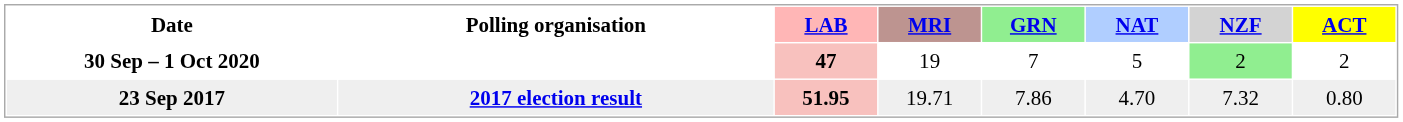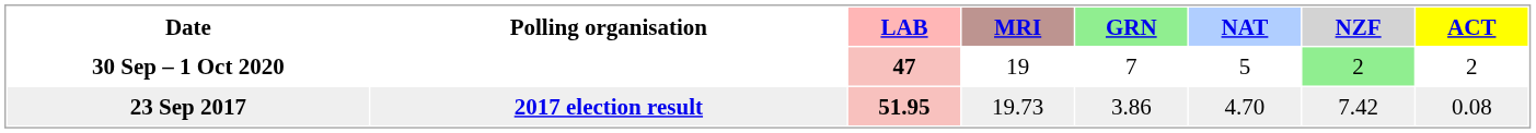23 Sep 2017 | MRI: 19.71 -> 19.73
23 Sep 2017 | GRN: 7.86 -> 3.86
23 Sep 2017 | NZF: 7.32 -> 7.42
23 Sep 2017 | ACT: 0.80 -> 0.08
